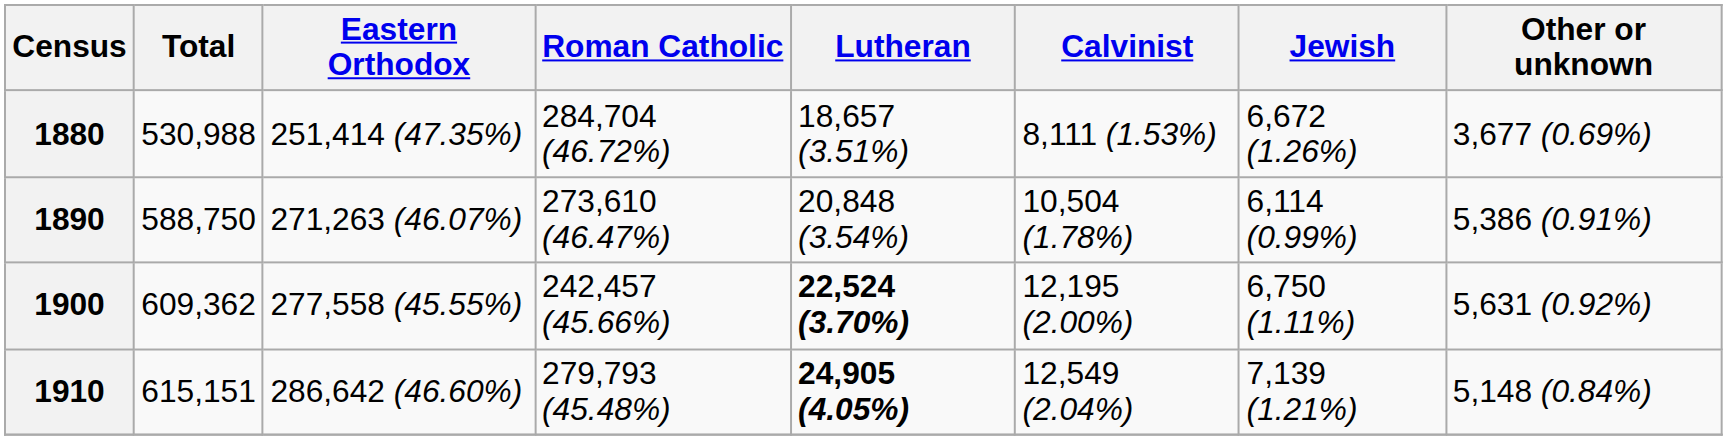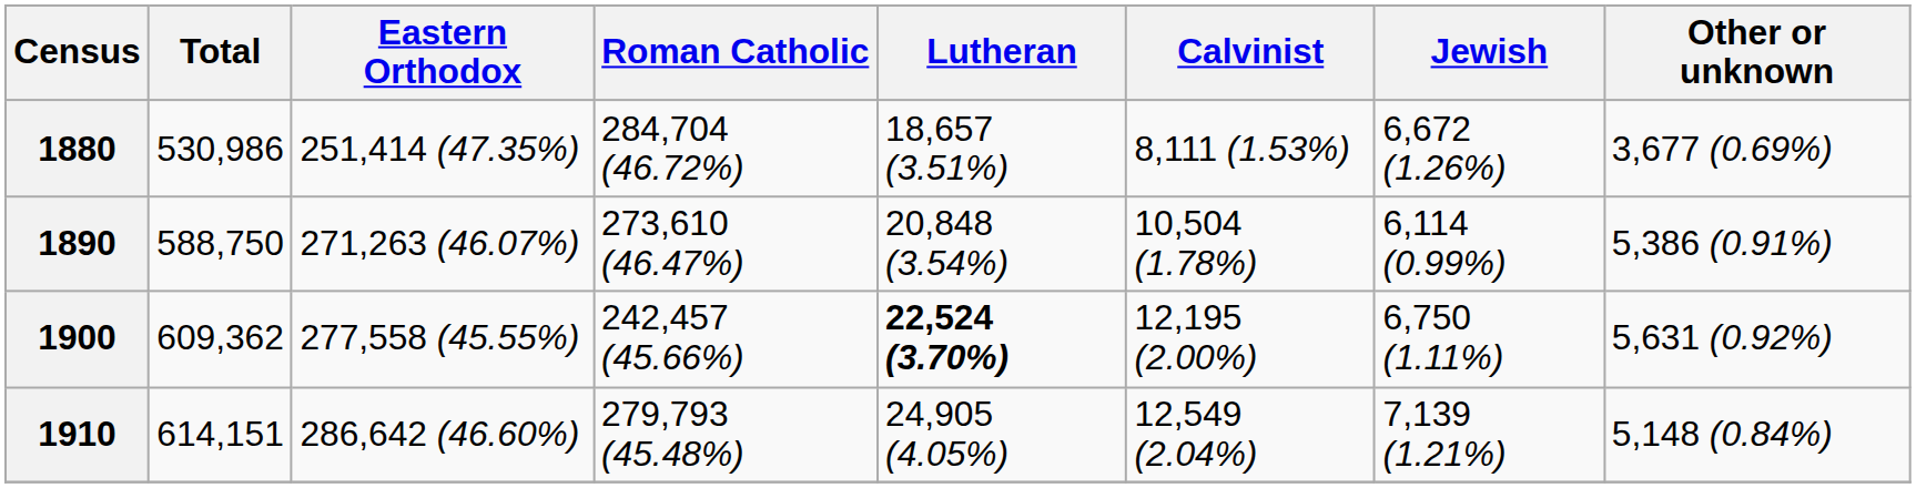1880 | Total: 530,988 -> 530,986
1910 | Total: 615,151 -> 614,151
1910 | Lutheran: bold -> normal
